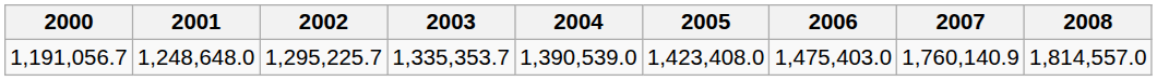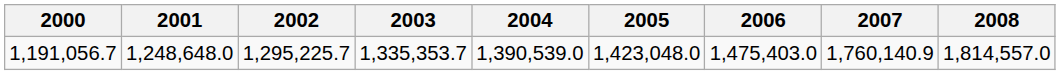1,191,056.7 | 2005: 1,423,408.0 -> 1,423,048.0
